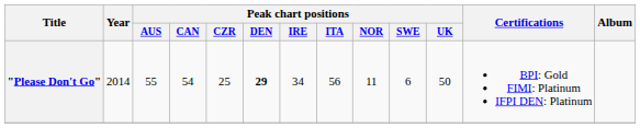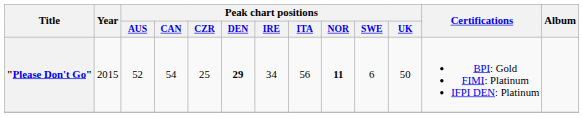"Please Don't Go" | Year: 2014 -> 2015
"Please Don't Go" | Peak chart positions / AUS: 55 -> 52
"Please Don't Go" | Peak chart positions / NOR: normal -> bold
